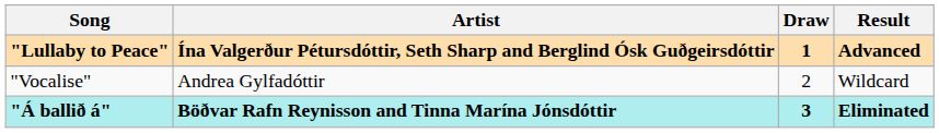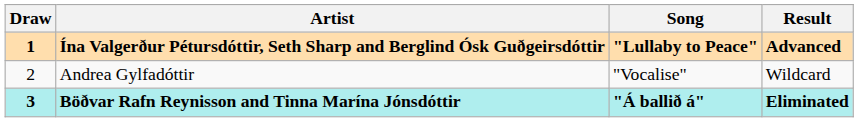columns swapped: Draw <-> Song
